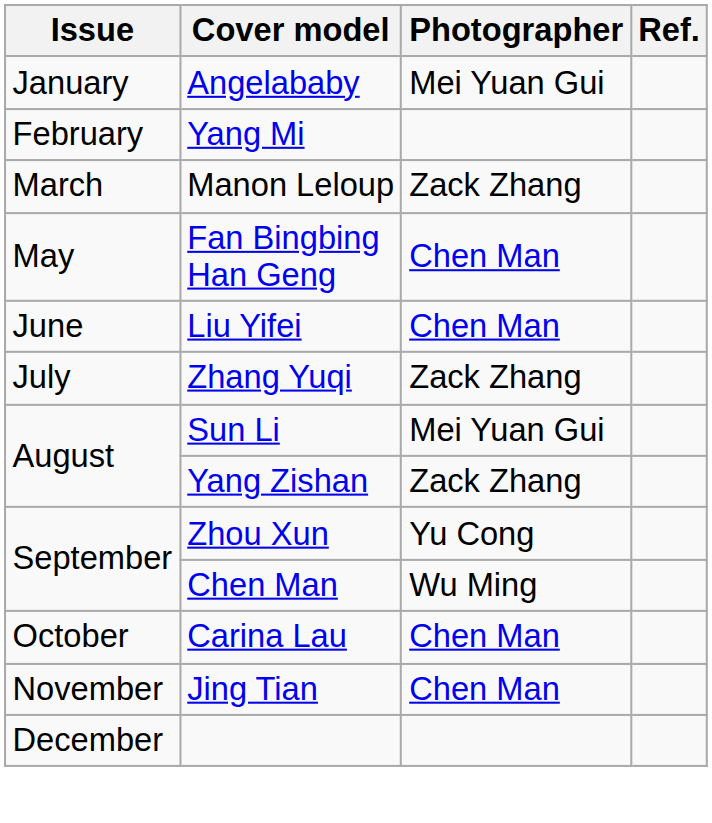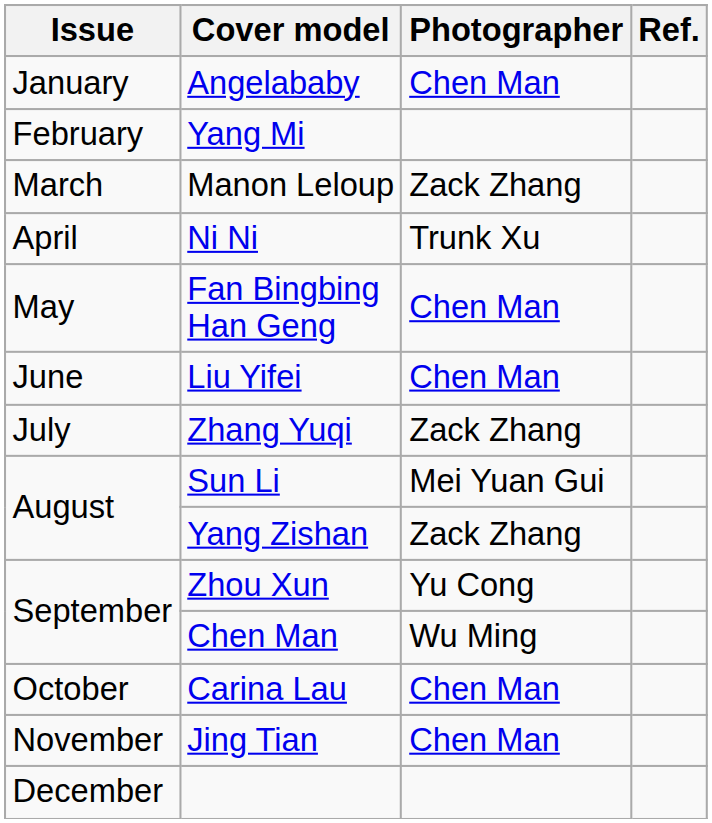Angelababy | Photographer: Mei Yuan Gui -> Chen Man
+ row: April | Ni Ni | Trunk Xu
